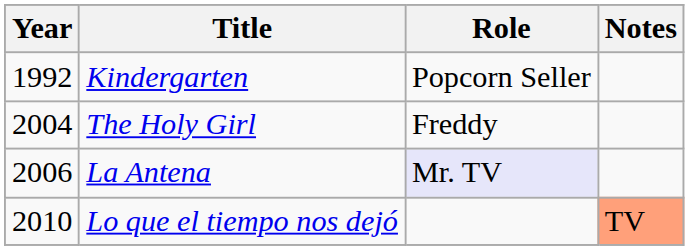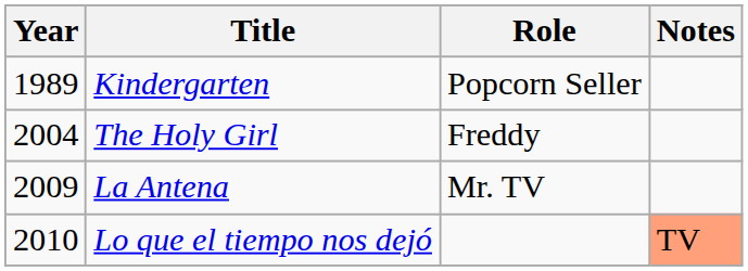Kindergarten | Year: 1992 -> 1989
La Antena | Year: 2006 -> 2009
La Antena | Role: lavender background -> no background
